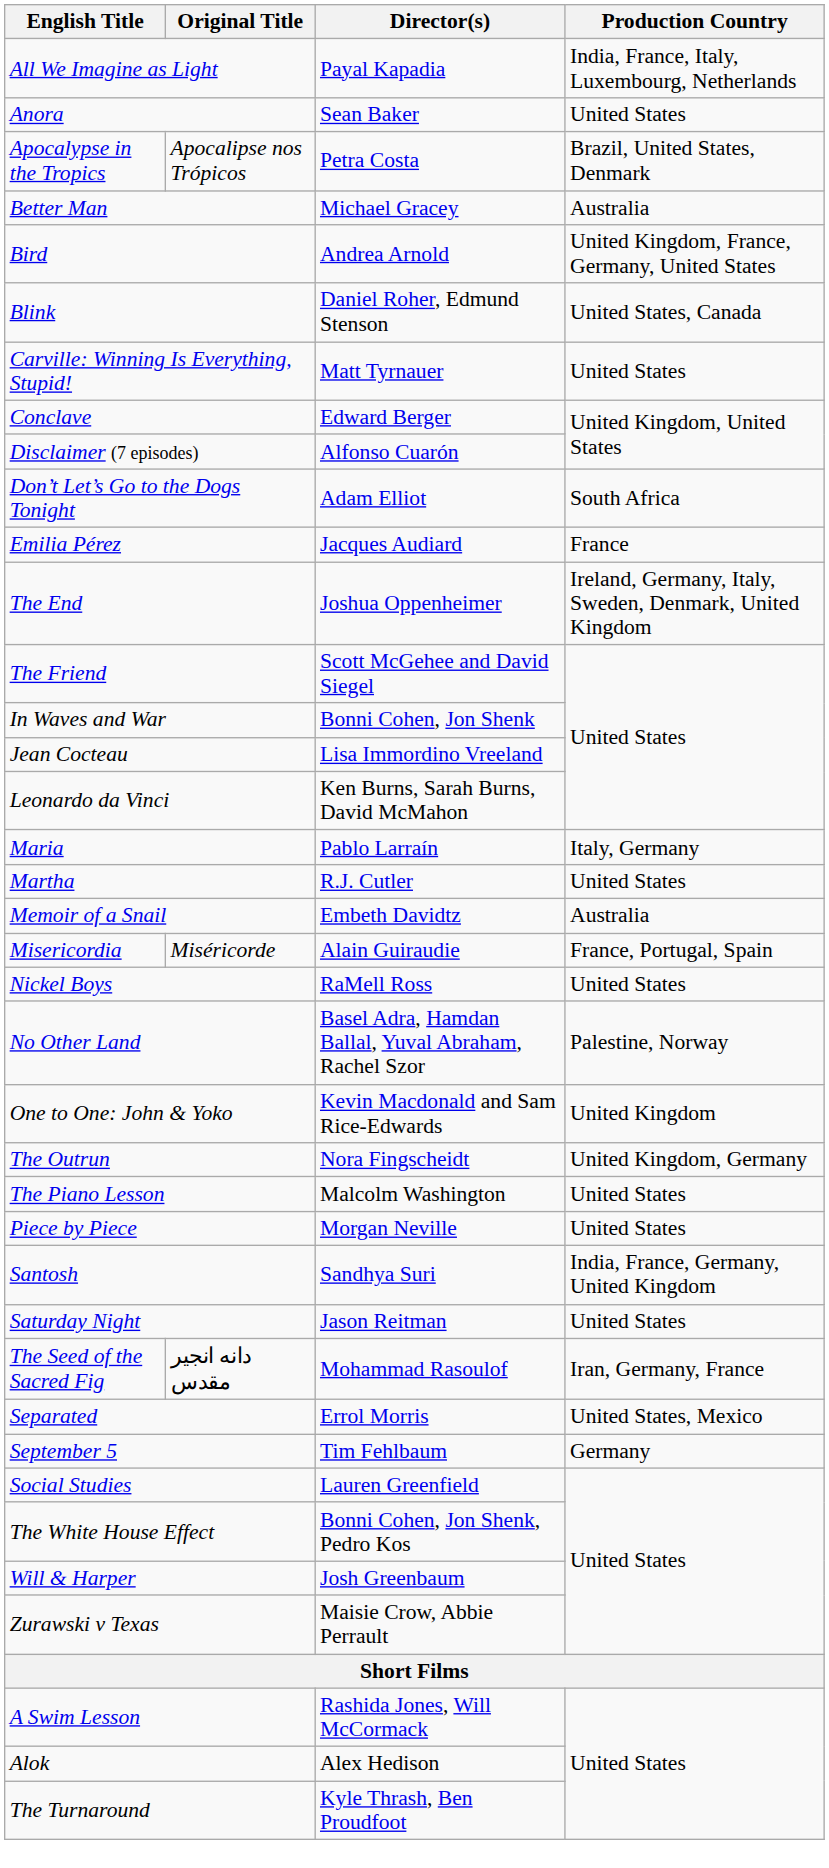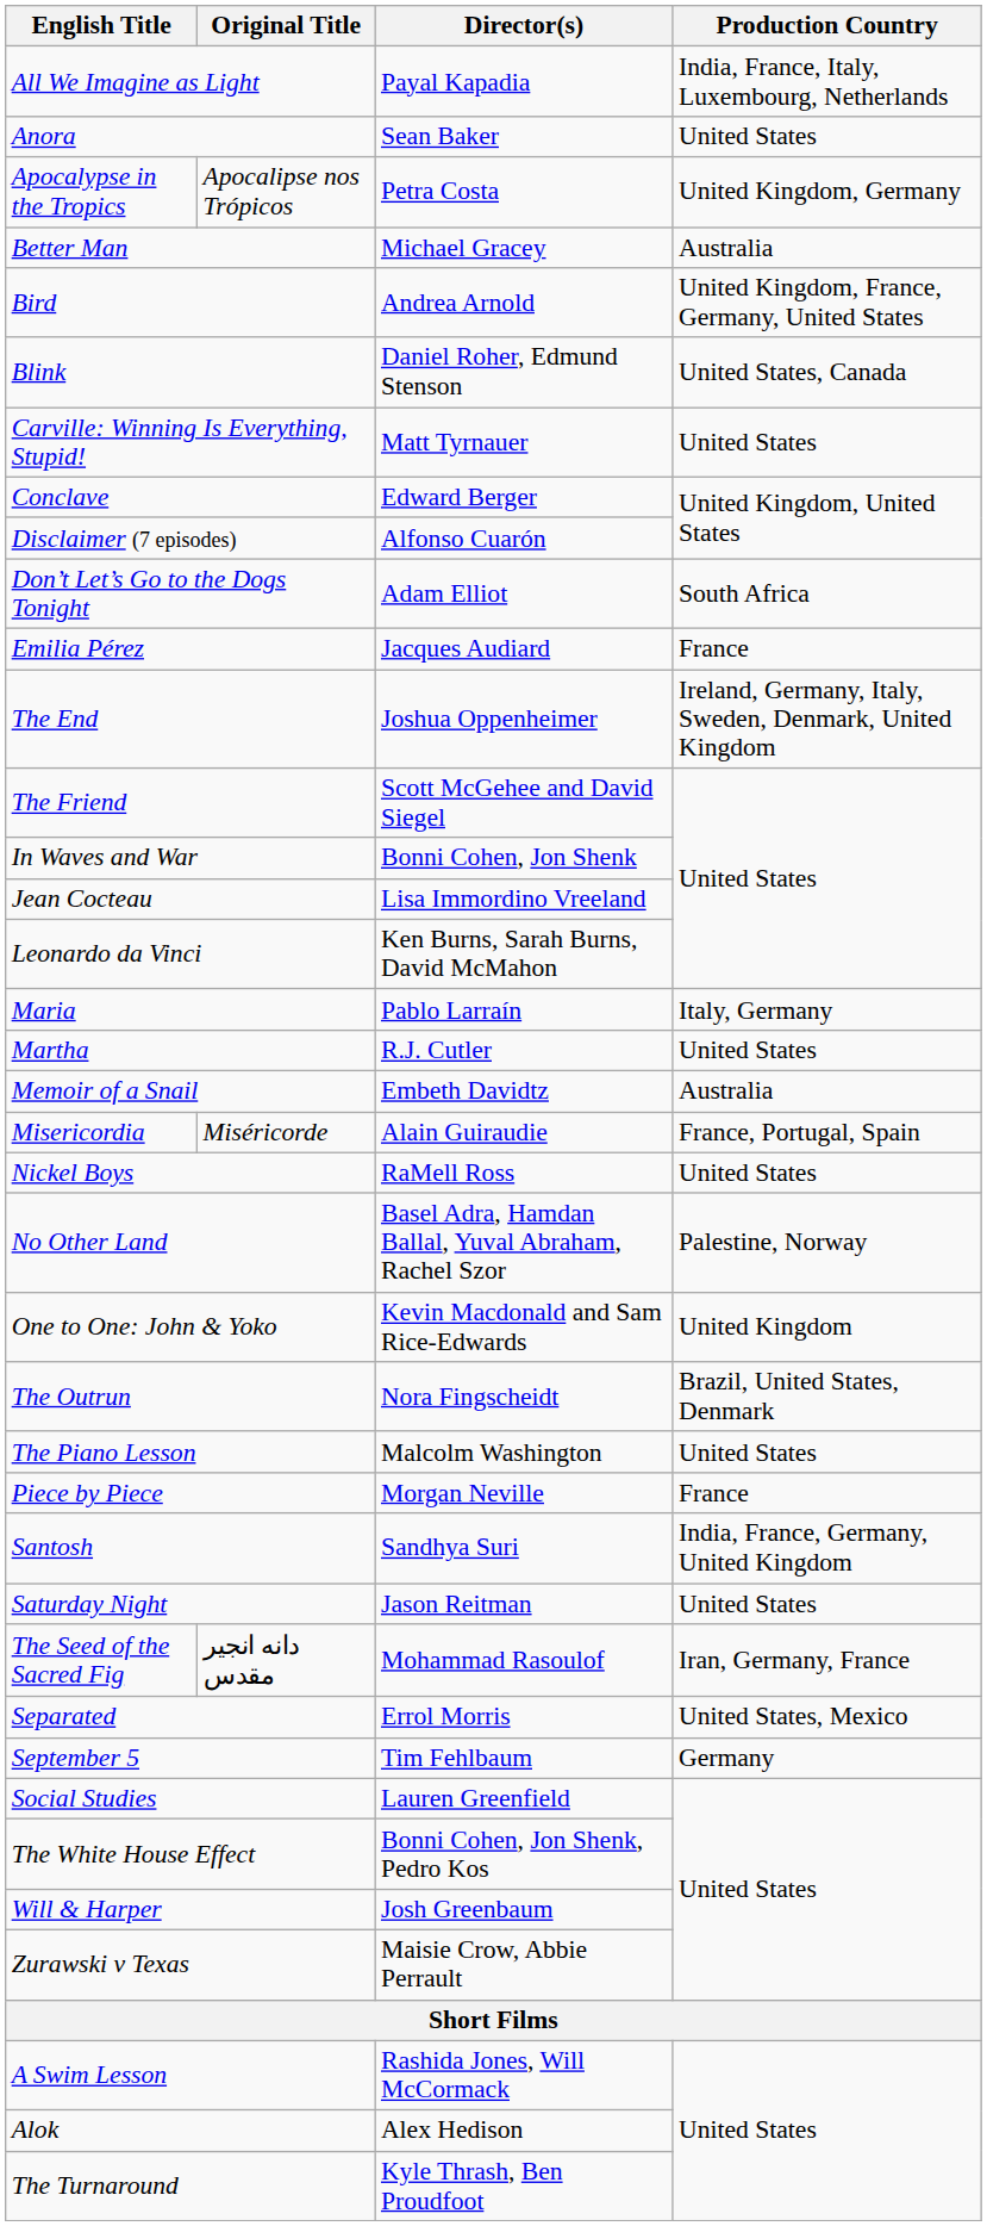Apocalypse in the Tropics | Production Country: Brazil, United States, Denmark -> United Kingdom, Germany
The Outrun | Production Country: United Kingdom, Germany -> Brazil, United States, Denmark
Piece by Piece | Production Country: United States -> France
